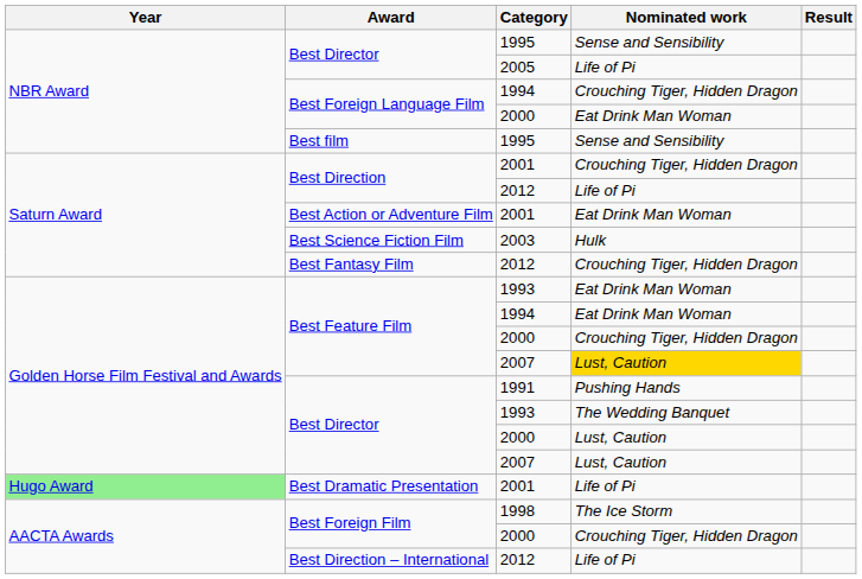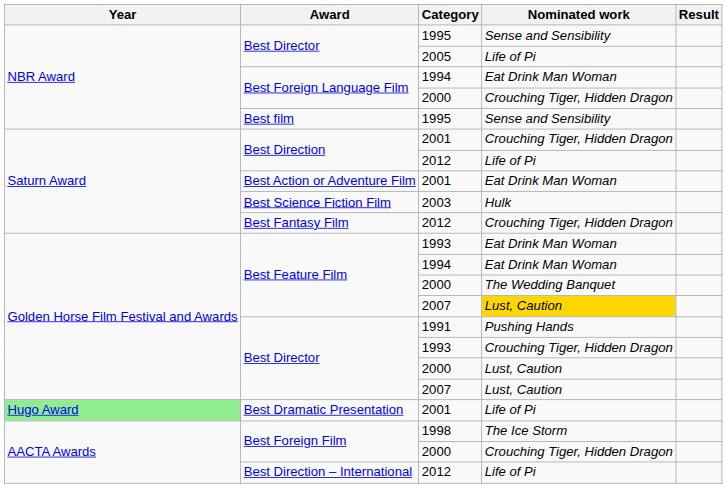Best Foreign Language Film / 1994 | Nominated work: Crouching Tiger, Hidden Dragon -> Eat Drink Man Woman
Best Foreign Language Film / 2000 | Nominated work: Eat Drink Man Woman -> Crouching Tiger, Hidden Dragon
Best Feature Film / 2000 | Nominated work: Crouching Tiger, Hidden Dragon -> The Wedding Banquet
Best Director / 1993 | Nominated work: The Wedding Banquet -> Crouching Tiger, Hidden Dragon
